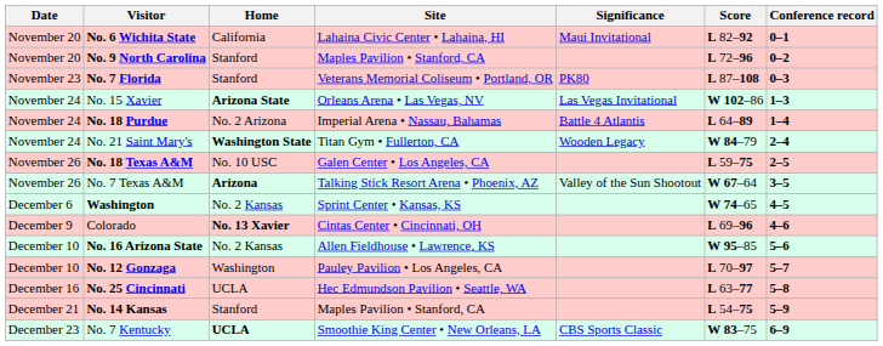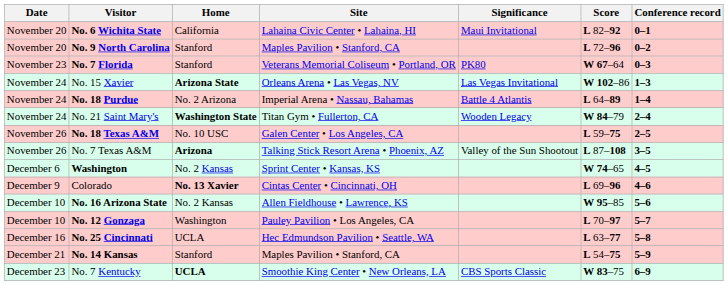No. 7 Florida | Score: L 87–108 -> W 67–64
No. 7 Texas A&M | Score: W 67–64 -> L 87–108
